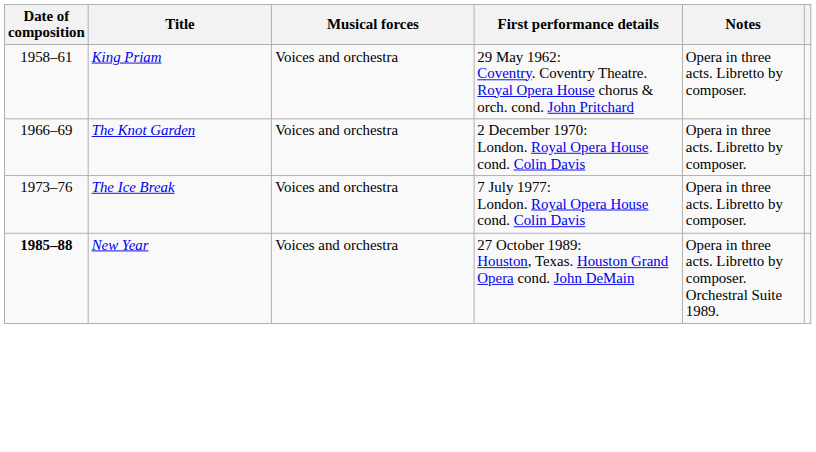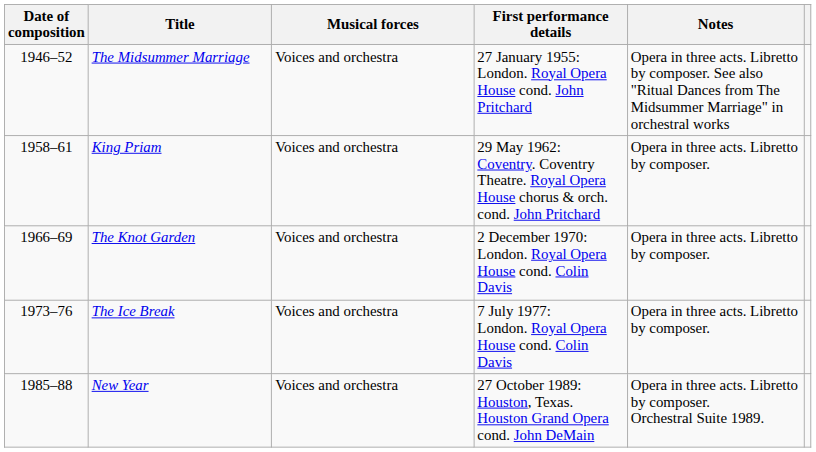+ row: 1946–52 | The Midsummer Marriage | Voices and orchestra | 27 January 1955: London. Royal Opera House cond. John Pritchard | Opera in three acts. Libretto by composer. See also "Ritual Dances from The Midsummer Marriage" in orchestral works
New Year | Date of composition: bold -> normal
